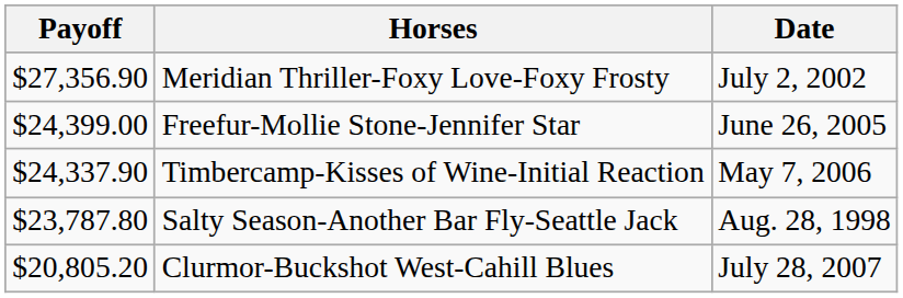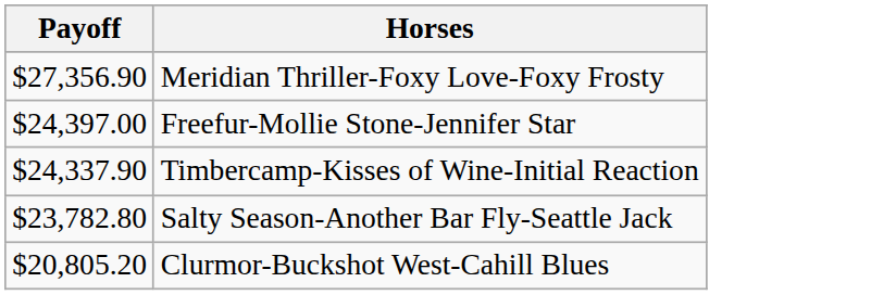- column: Date | July 2, 2002 | June 26, 2005 | May 7, 2006 | Aug. 28, 1998 | July 28, 2007
Freefur-Mollie Stone-Jennifer Star | Payoff: $24,399.00 -> $24,397.00
Salty Season-Another Bar Fly-Seattle Jack | Payoff: $23,787.80 -> $23,782.80
